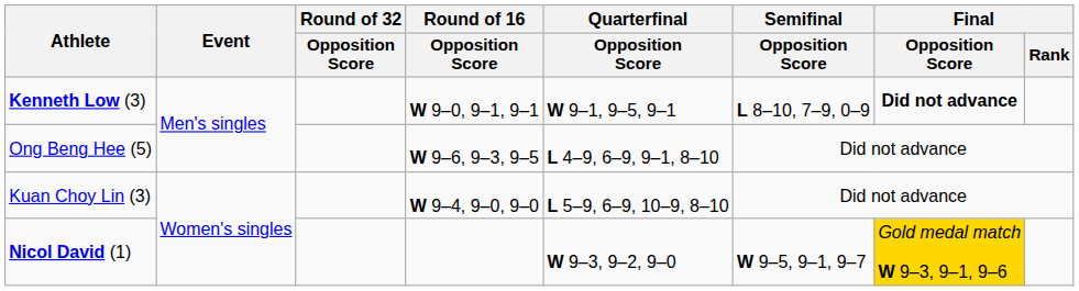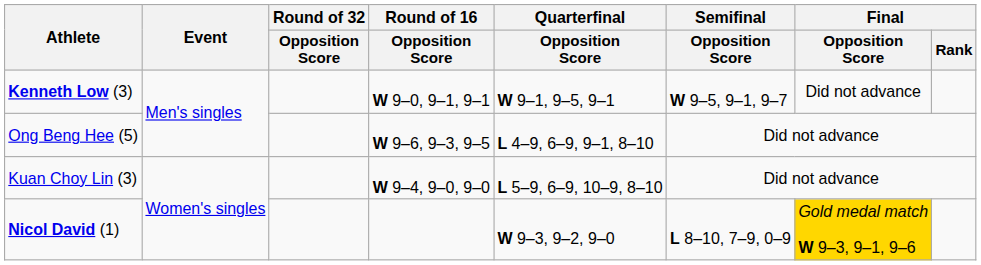Kenneth Low (3) | Semifinal / Opposition Score: L 8–10, 7–9, 0–9 -> W 9–5, 9–1, 9–7
Kenneth Low (3) | Final / Opposition Score: bold -> normal
Nicol David (1) | Semifinal / Opposition Score: W 9–5, 9–1, 9–7 -> L 8–10, 7–9, 0–9
